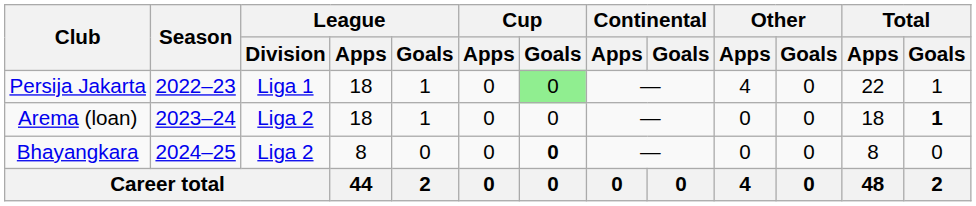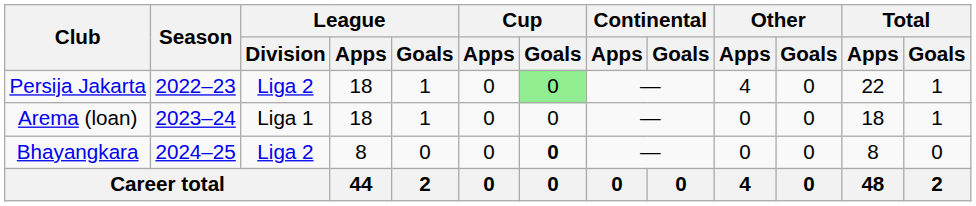Persija Jakarta | League / Division: Liga 1 -> Liga 2
Arema (loan) | League / Division: Liga 2 -> Liga 1
Arema (loan) | Total / Goals: bold -> normal
